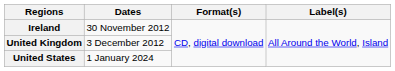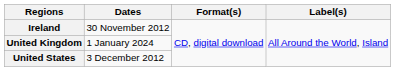United Kingdom | Dates: 3 December 2012 -> 1 January 2024
United States | Dates: 1 January 2024 -> 3 December 2012
